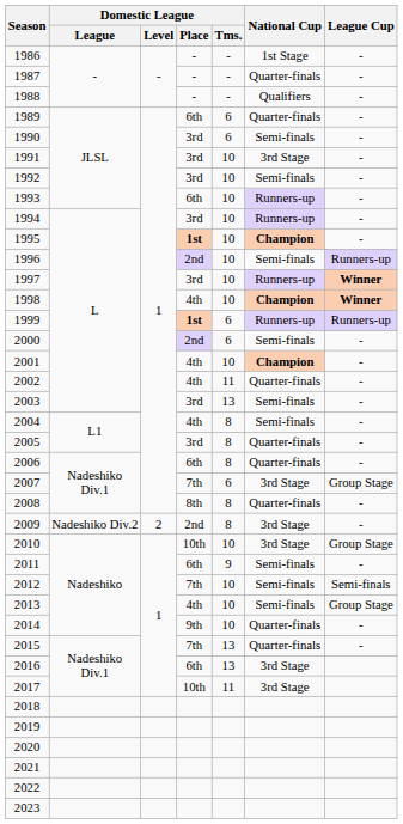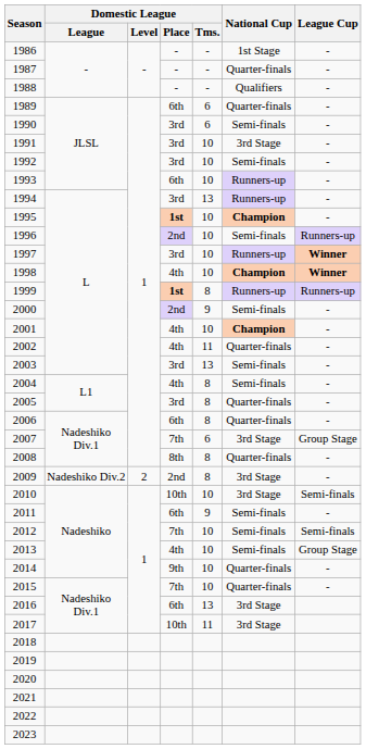1994 | Domestic League / Tms.: 10 -> 13
1999 | Domestic League / Tms.: 6 -> 8
2000 | Domestic League / Tms.: 6 -> 9
2010 | League Cup: Group Stage -> Semi-finals
2015 | Domestic League / Tms.: 13 -> 10
